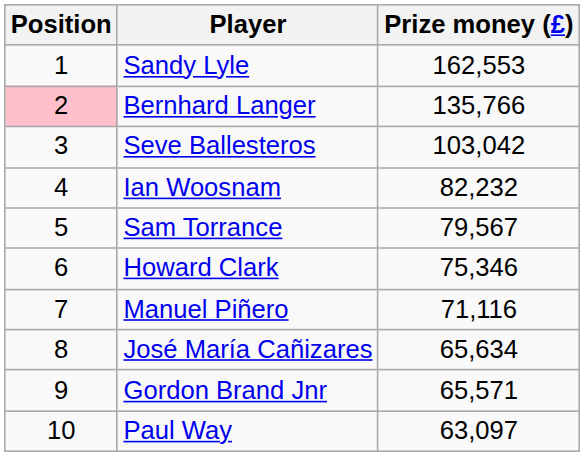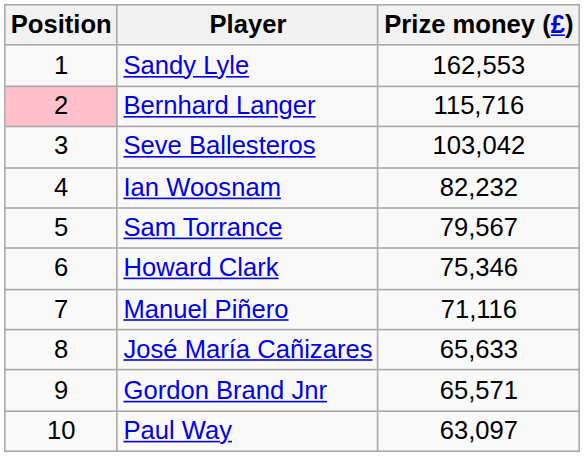Bernhard Langer | Prize money (£): 135,766 -> 115,716
José María Cañizares | Prize money (£): 65,634 -> 65,633
